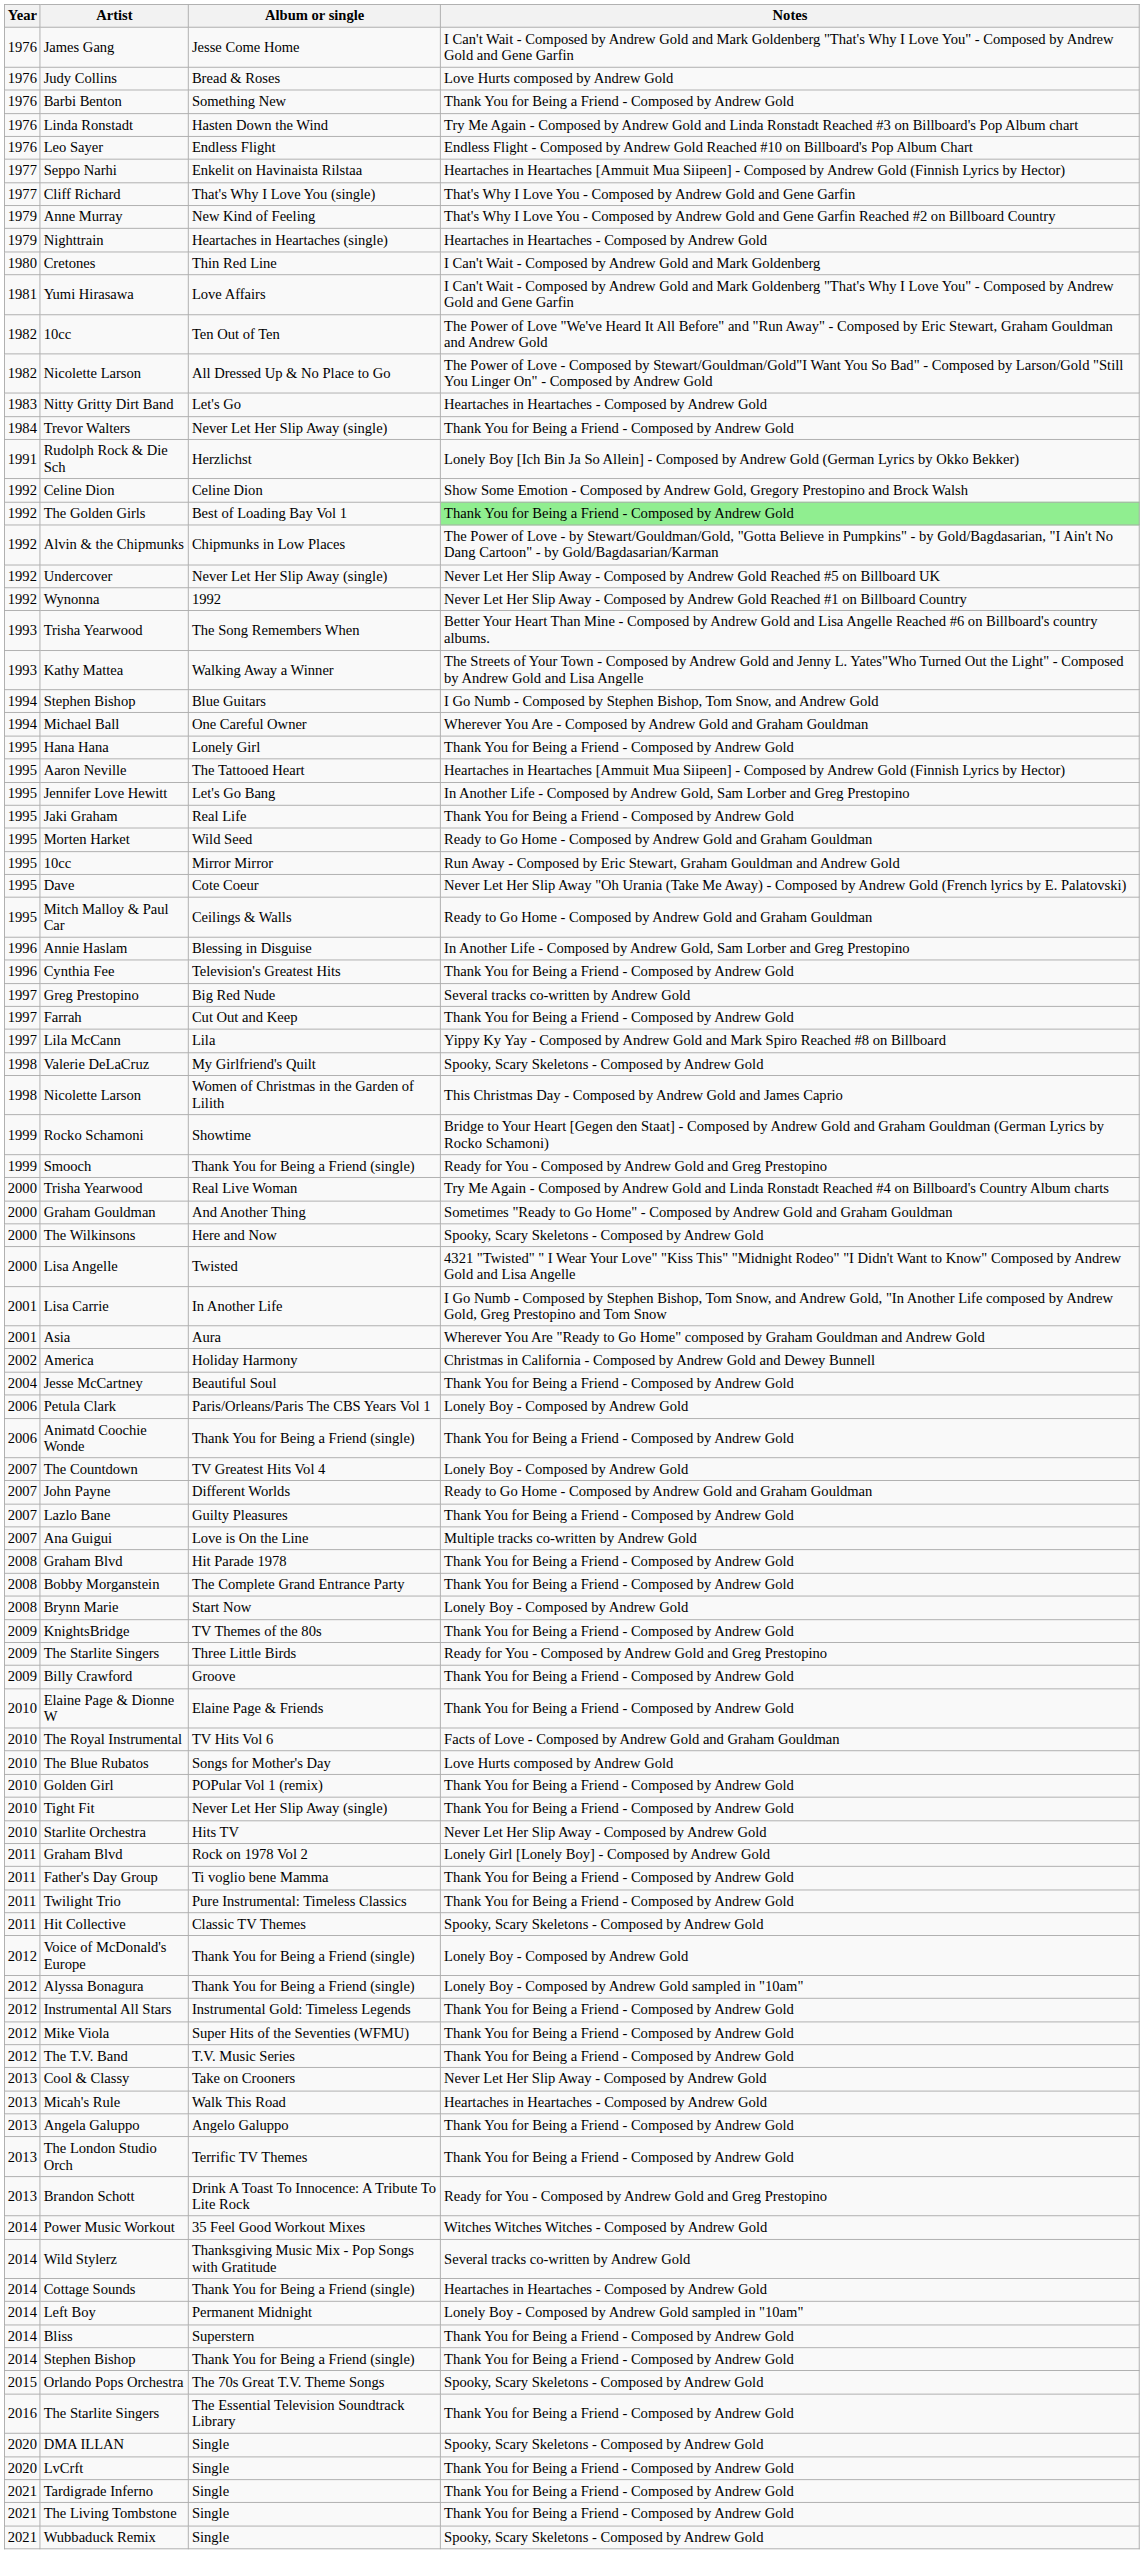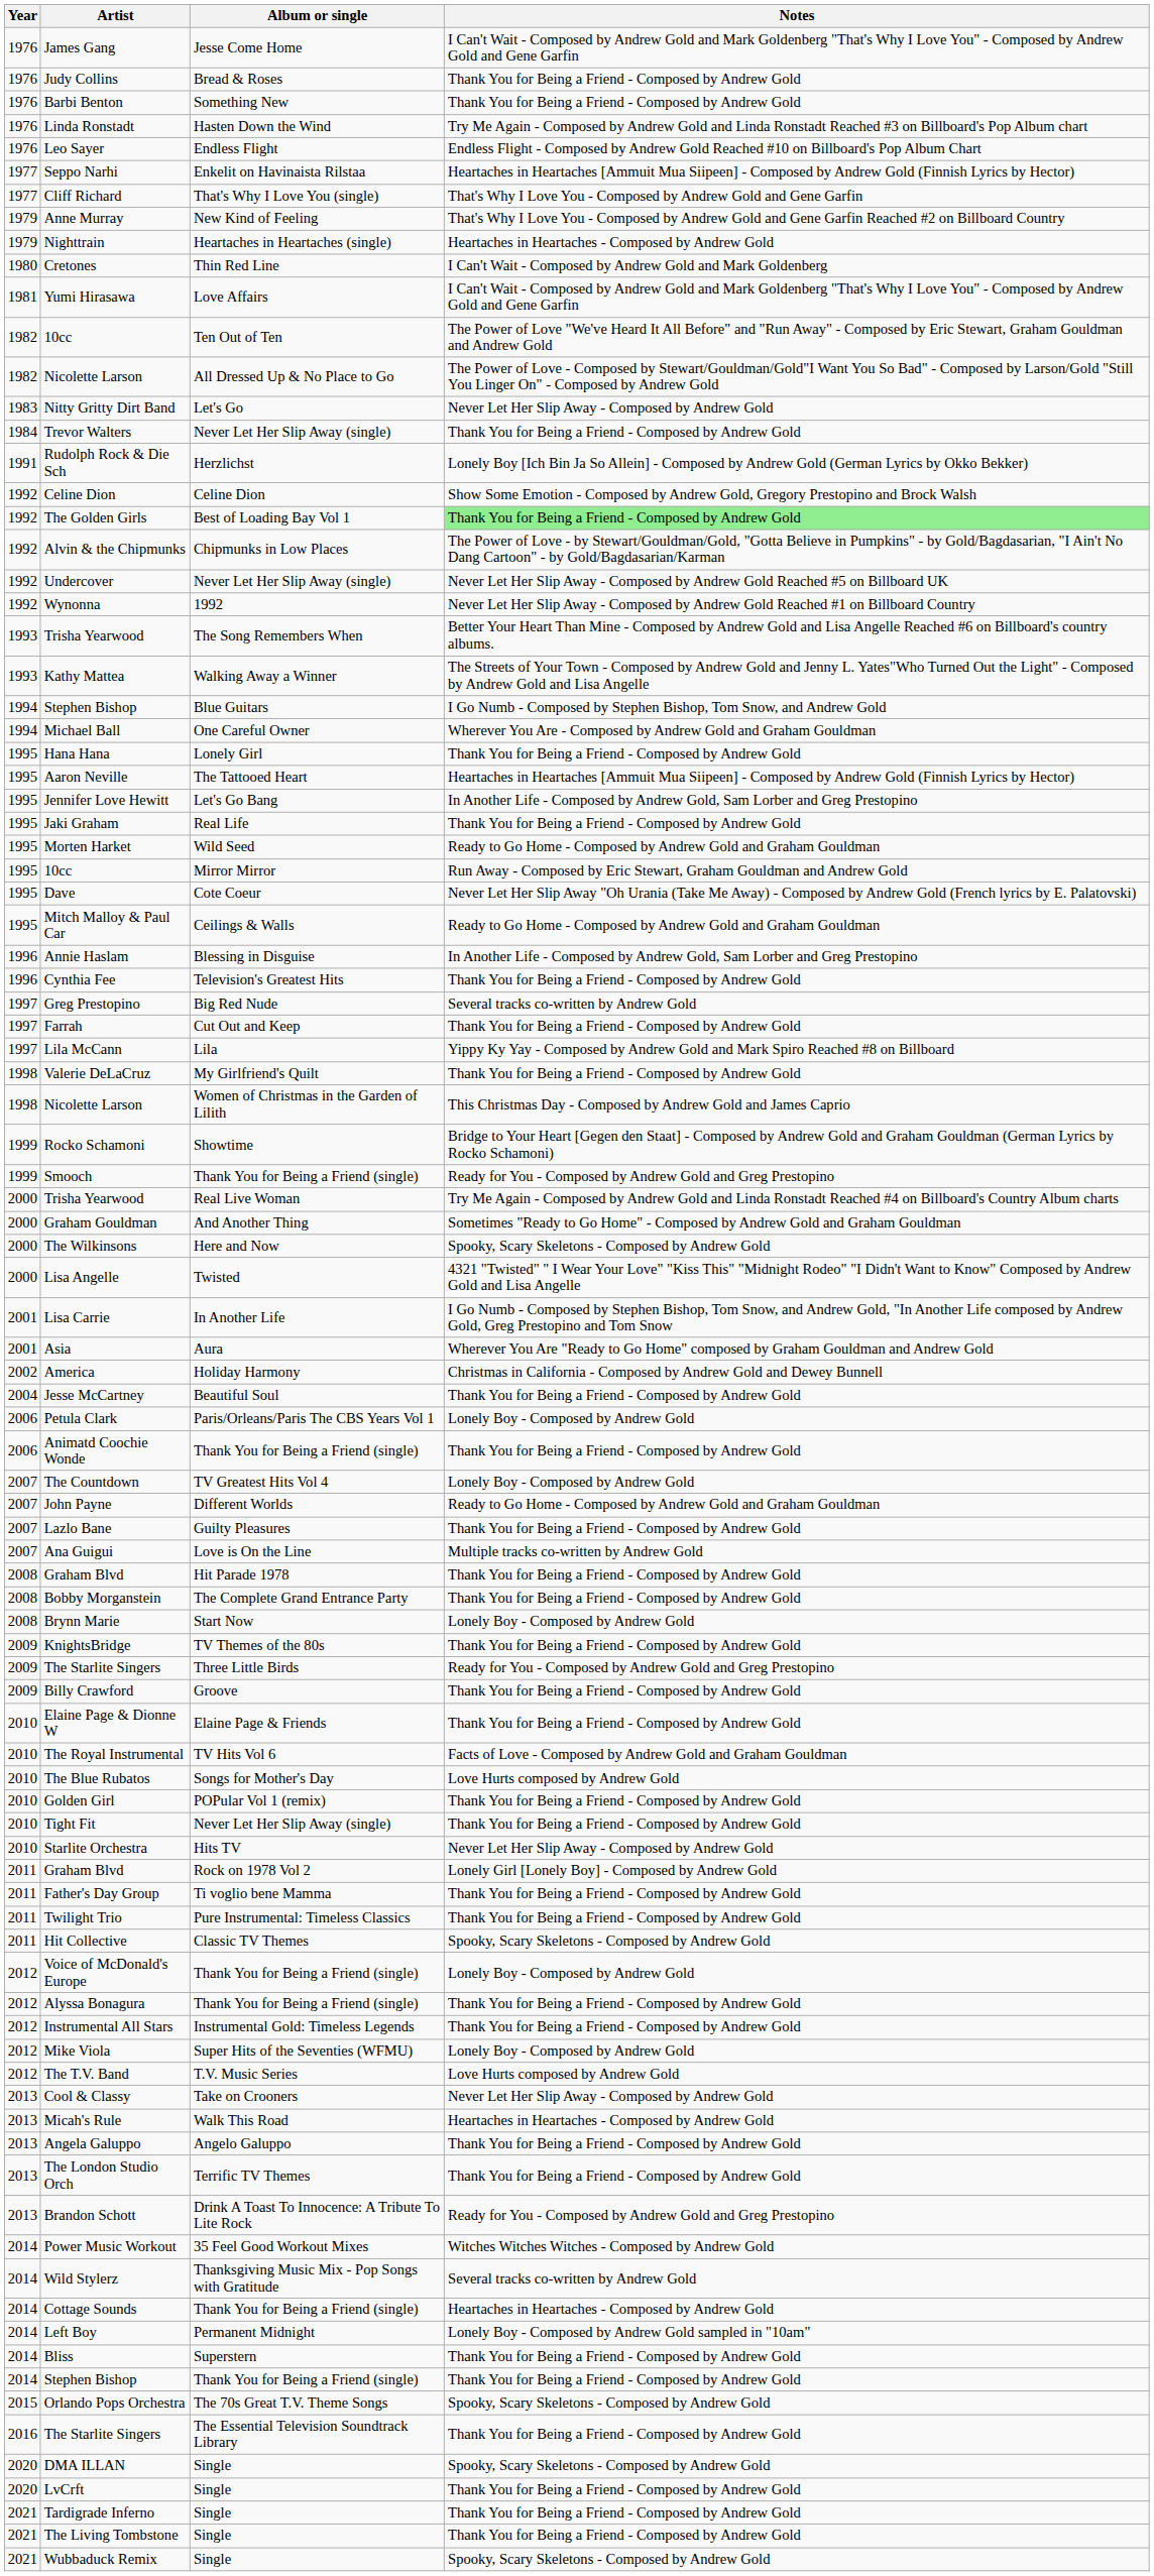Judy Collins | Notes: Love Hurts composed by Andrew Gold -> Thank You for Being a Friend - Composed by Andrew Gold
Nitty Gritty Dirt Band | Notes: Heartaches in Heartaches - Composed by Andrew Gold -> Never Let Her Slip Away - Composed by Andrew Gold
Valerie DeLaCruz | Notes: Spooky, Scary Skeletons - Composed by Andrew Gold -> Thank You for Being a Friend - Composed by Andrew Gold
Alyssa Bonagura | Notes: Lonely Boy - Composed by Andrew Gold sampled in "10am" -> Thank You for Being a Friend - Composed by Andrew Gold
Mike Viola | Notes: Thank You for Being a Friend - Composed by Andrew Gold -> Lonely Boy - Composed by Andrew Gold
The T.V. Band | Notes: Thank You for Being a Friend - Composed by Andrew Gold -> Love Hurts composed by Andrew Gold
